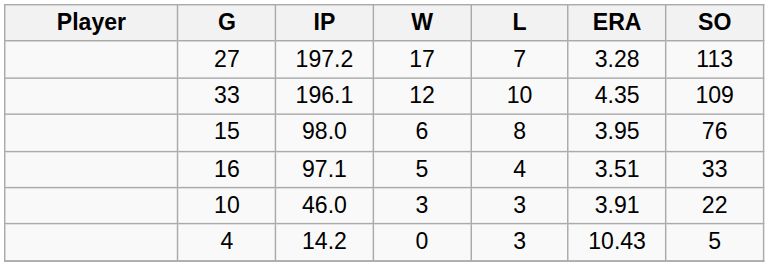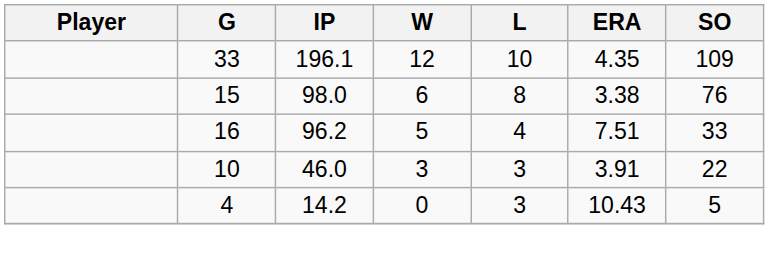- row: 27 | 197.2 | 17 | 7 | 3.28 | 113
15 | ERA: 3.95 -> 3.38
16 | IP: 97.1 -> 96.2
16 | ERA: 3.51 -> 7.51
